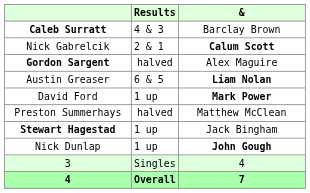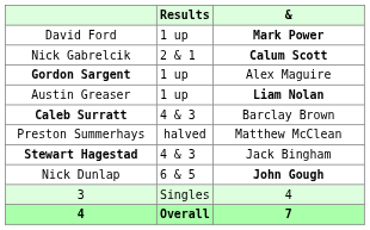rows swapped: Caleb Surratt <-> David Ford
Gordon Sargent | Results: halved -> 1 up
Austin Greaser | Results: 6 & 5 -> 1 up
Stewart Hagestad | Results: 1 up -> 4 & 3
Nick Dunlap | Results: 1 up -> 6 & 5
